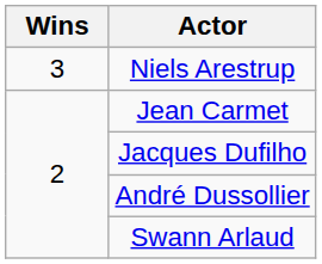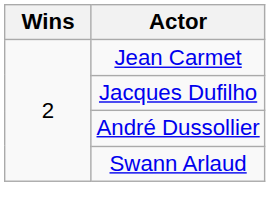- row: 3 | Niels Arestrup
